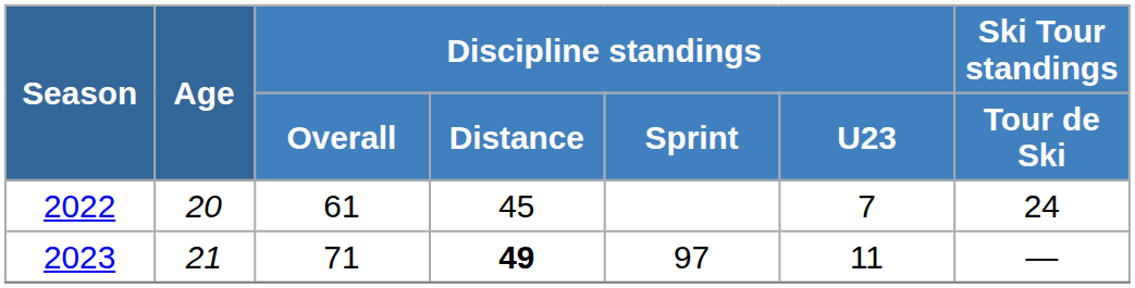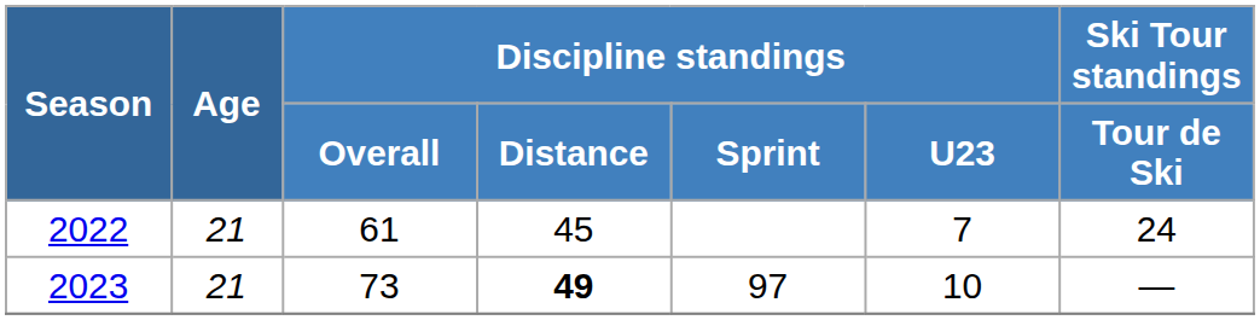2022 | Age: 20 -> 21
2023 | Discipline standings / Overall: 71 -> 73
2023 | Discipline standings / U23: 11 -> 10
